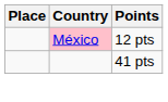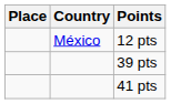12 pts | Country: pink background -> no background
+ row: 39 pts
